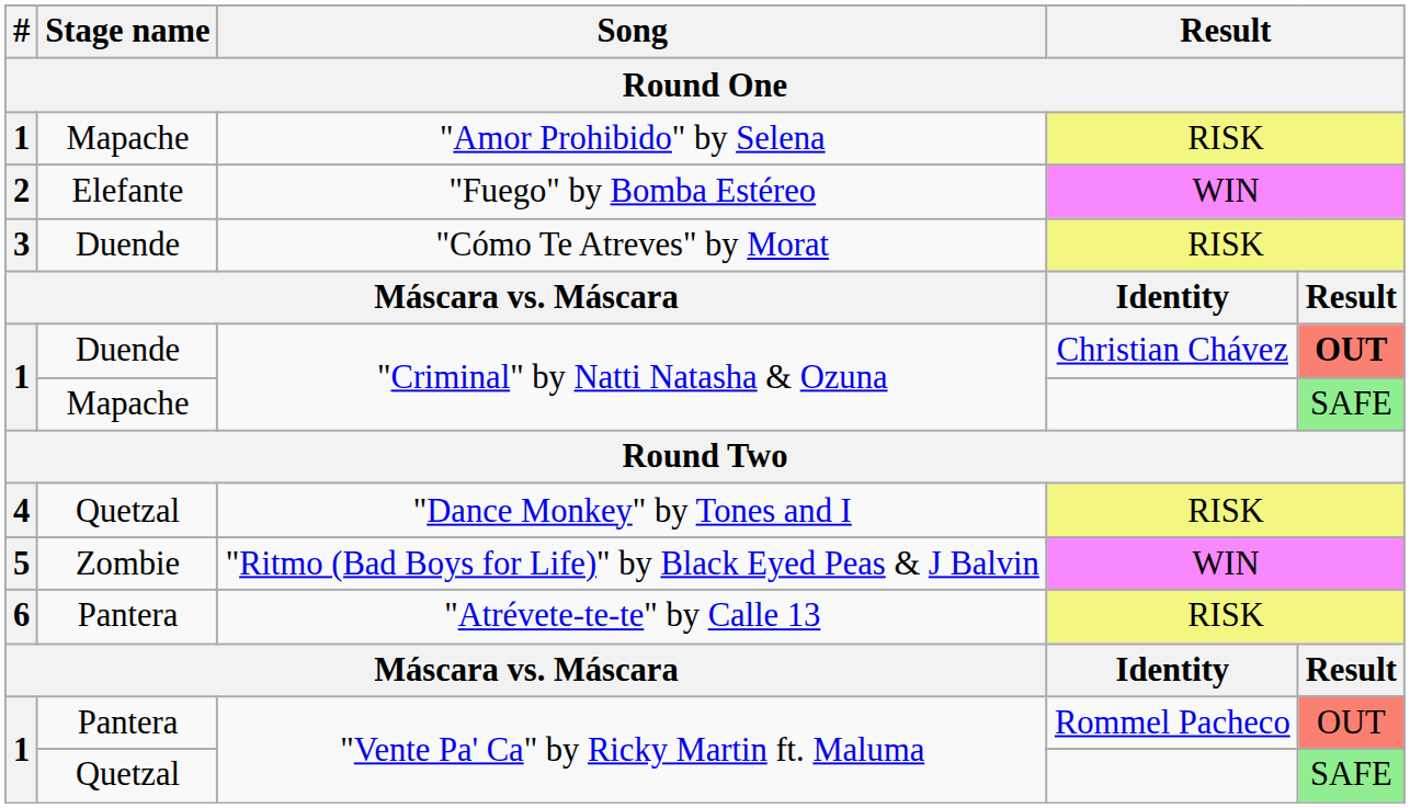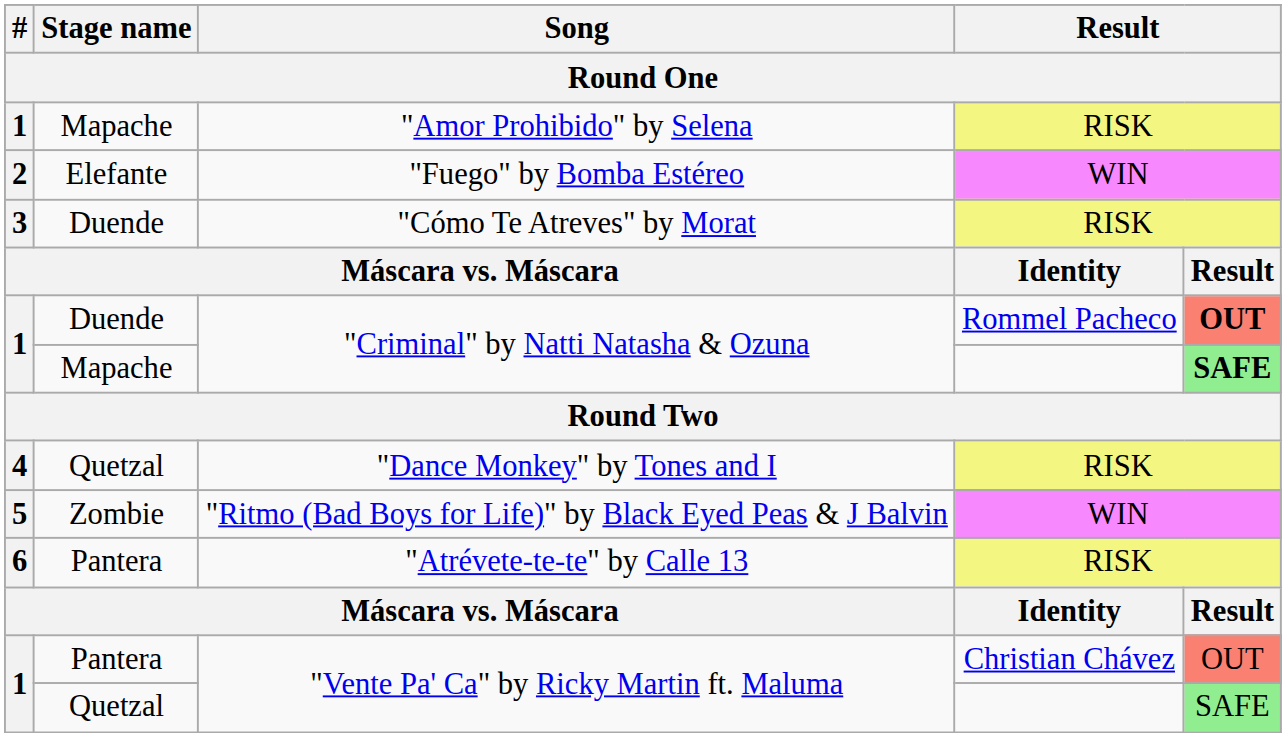Duende / "Criminal" by Natti Natasha & Ozuna | column 4: Christian Chávez -> Rommel Pacheco
Mapache / "Criminal" by Natti Natasha & Ozuna | column 5: normal -> bold
Pantera / "Vente Pa' Ca" by Ricky Martin ft. Maluma | column 4: Rommel Pacheco -> Christian Chávez
